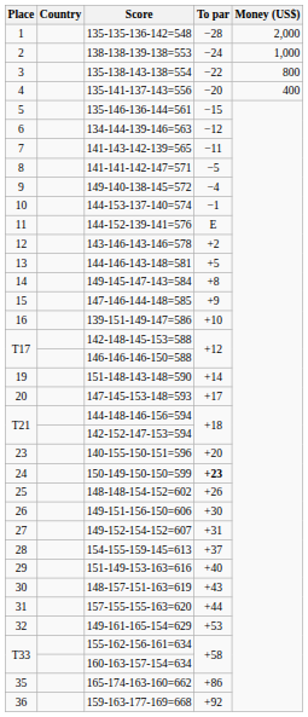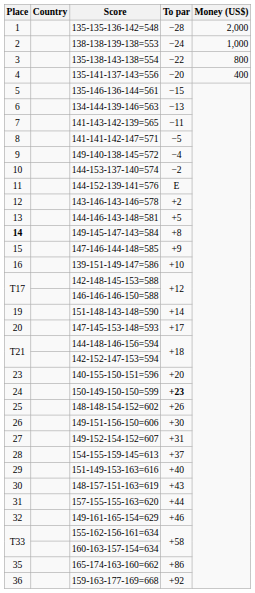134-144-139-146=563 | To par: −12 -> −13
144-153-137-140=574 | To par: −1 -> −2
149-145-147-143=584 | Place: normal -> bold
149-161-165-154=629 | To par: +53 -> +46
